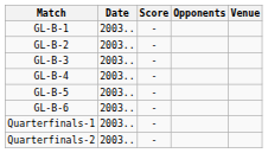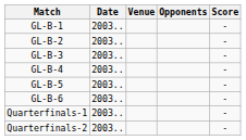columns swapped: Venue <-> Score
